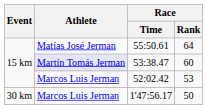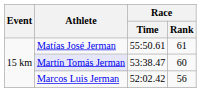55:50.61 | Race / Rank: 64 -> 61
52:02.42 | Race / Rank: 53 -> 56
- row: 30 km | Marcos Luis Jerman | 1'47:56.17 | 50
